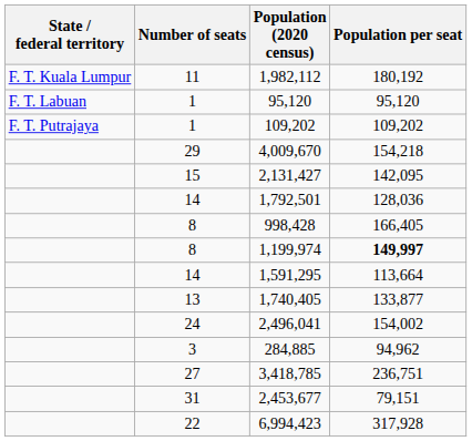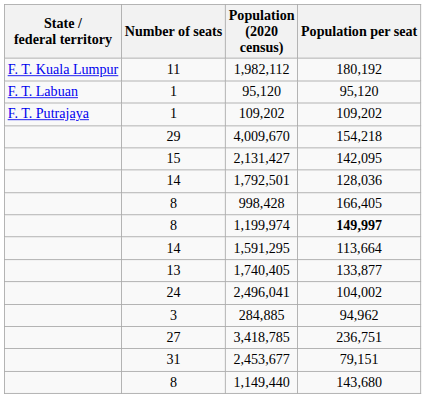2,496,041 | Population per seat: 154,002 -> 104,002
- row: 22 | 6,994,423 | 317,928
+ row: 8 | 1,149,440 | 143,680
